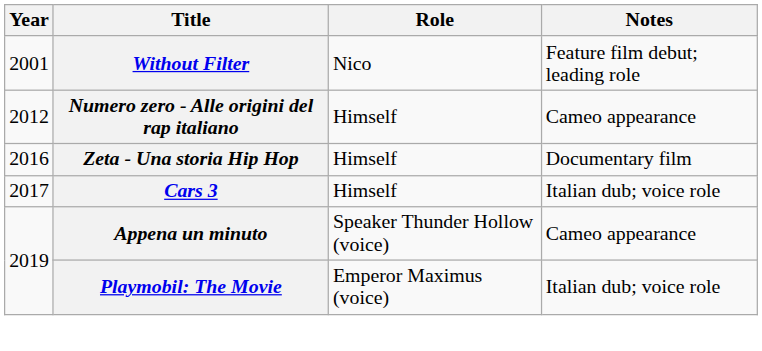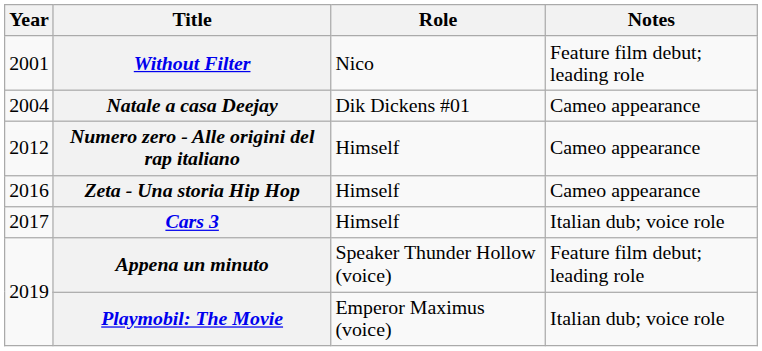+ row: 2004 | Natale a casa Deejay | Dik Dickens #01 | Cameo appearance
Zeta - Una storia Hip Hop | Notes: Documentary film -> Cameo appearance
Appena un minuto | Notes: Cameo appearance -> Feature film debut; leading role
